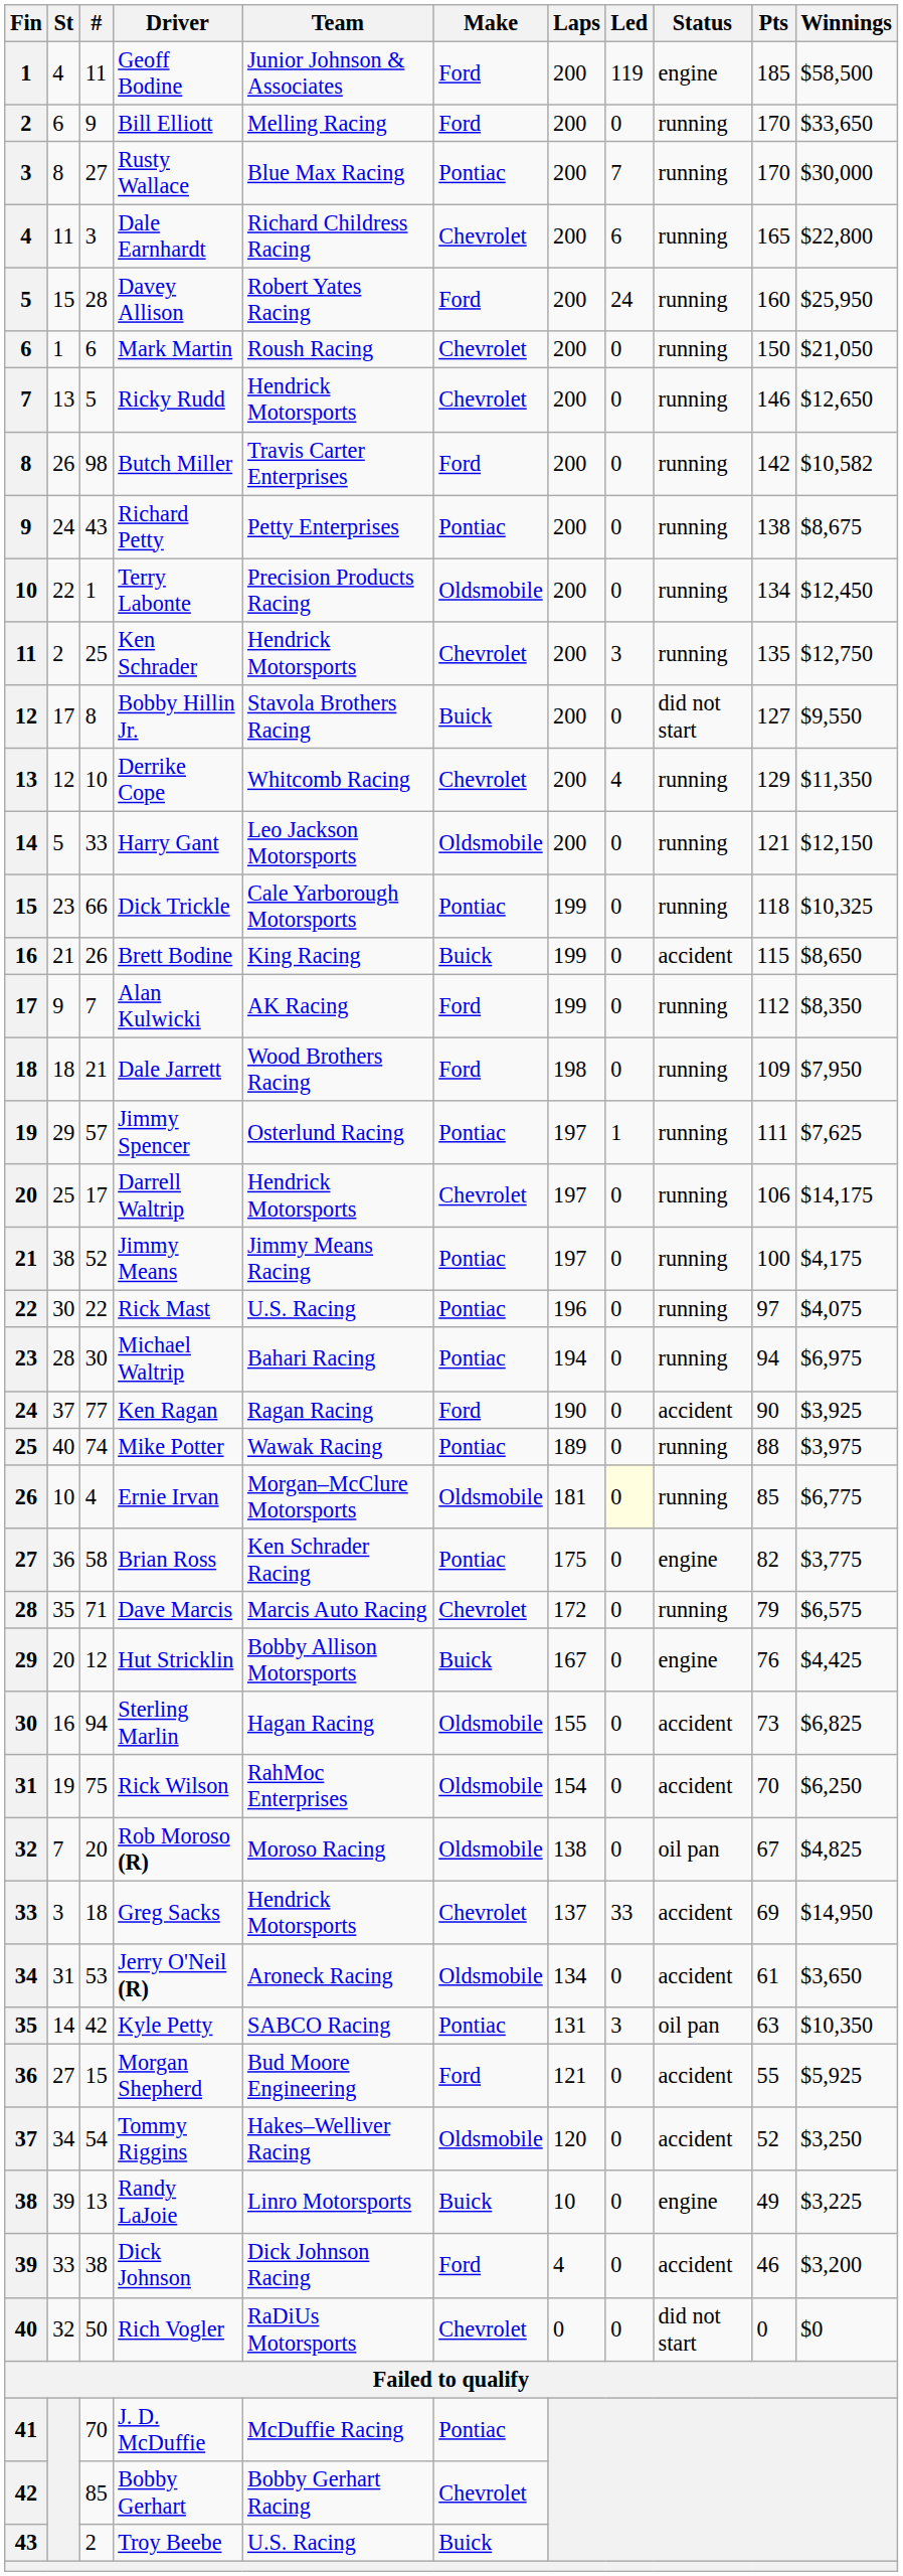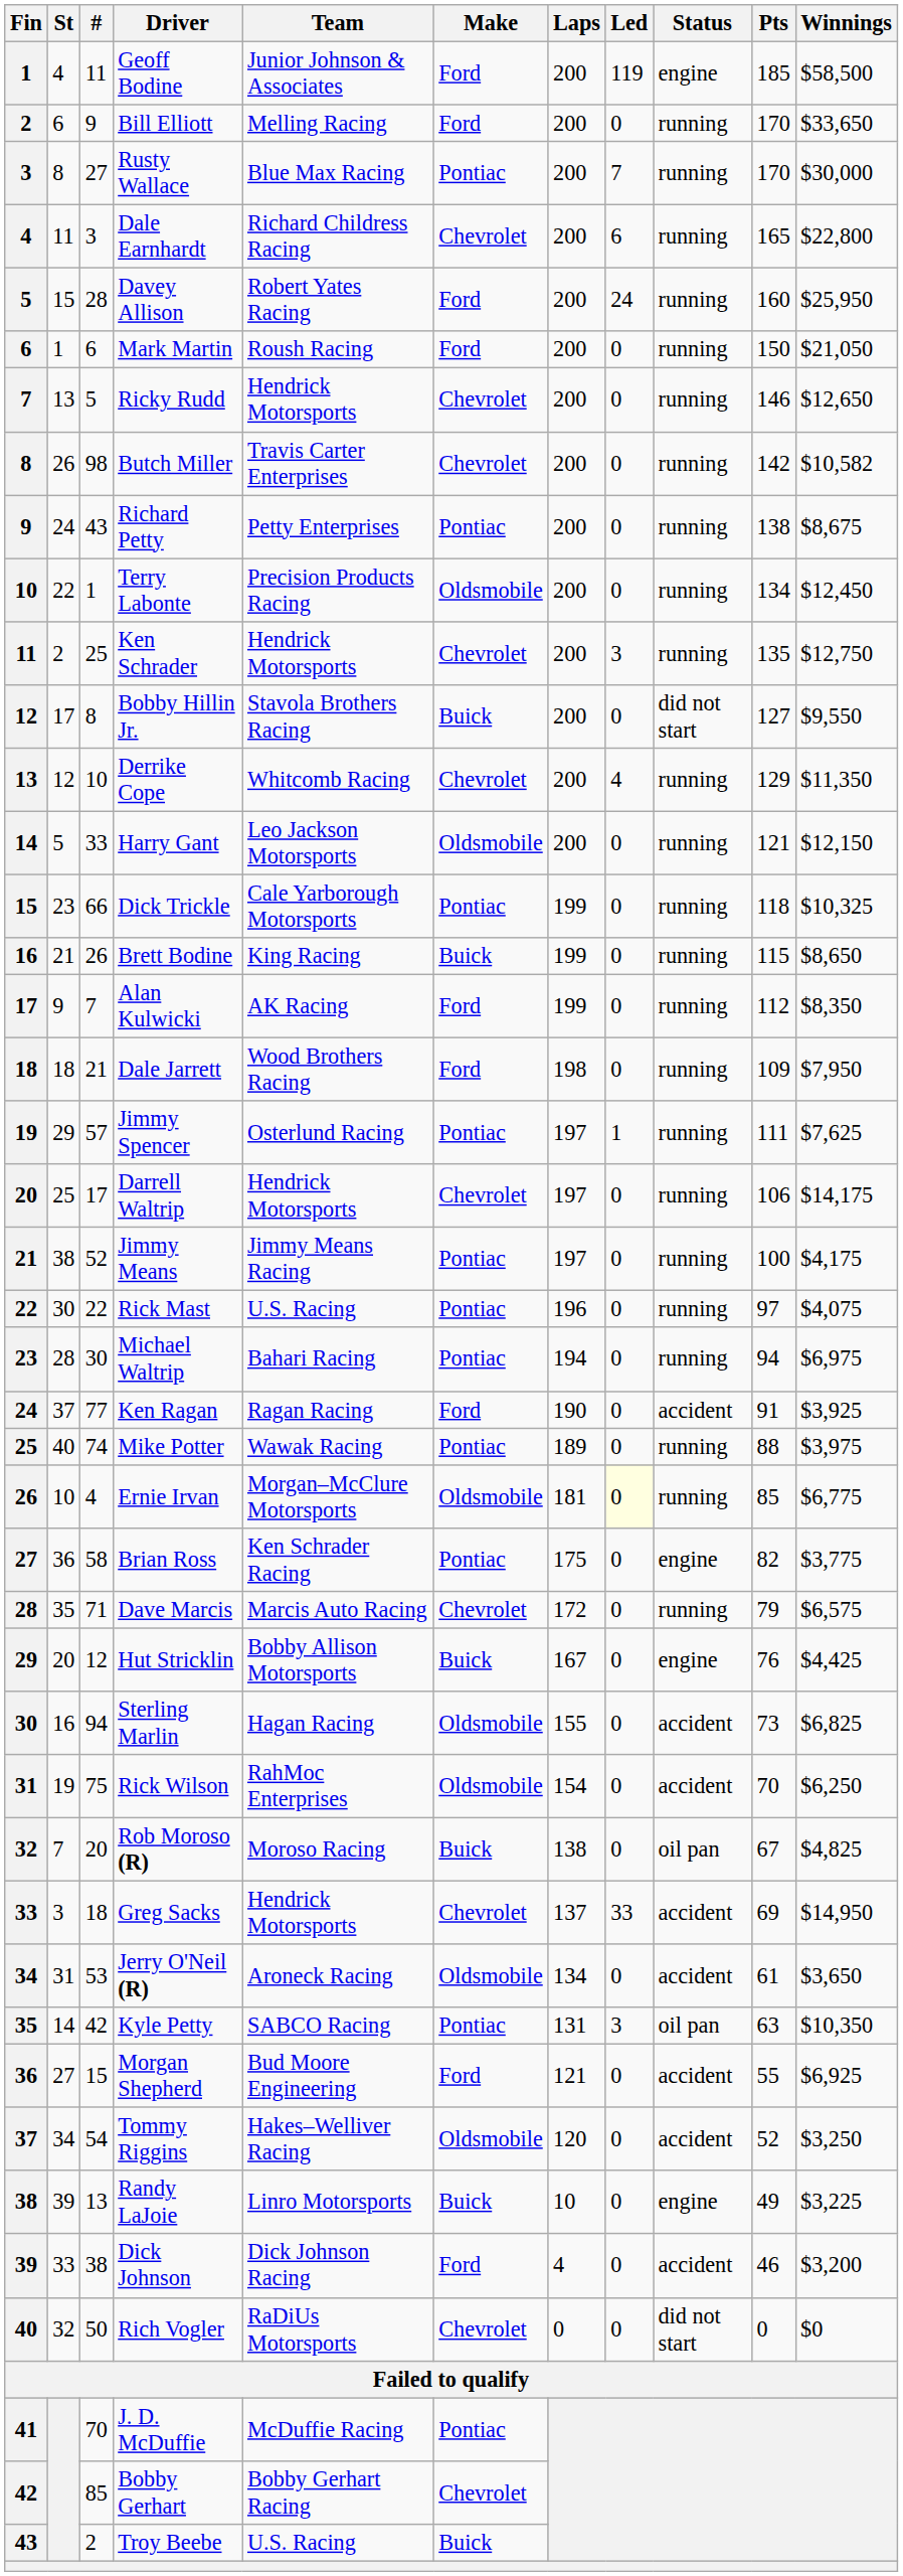Mark Martin | Make: Chevrolet -> Ford
Butch Miller | Make: Ford -> Chevrolet
Brett Bodine | Status: accident -> running
Ken Ragan | Pts: 90 -> 91
Rob Moroso (R) | Make: Oldsmobile -> Buick
Morgan Shepherd | Winnings: $5,925 -> $6,925
